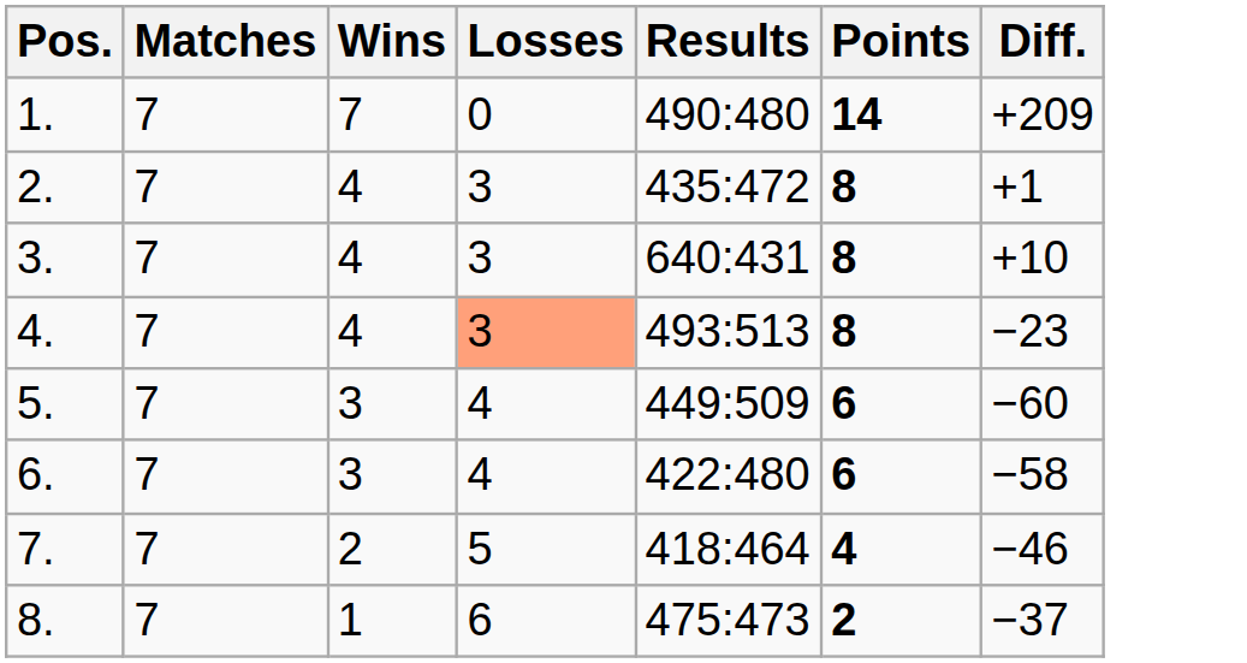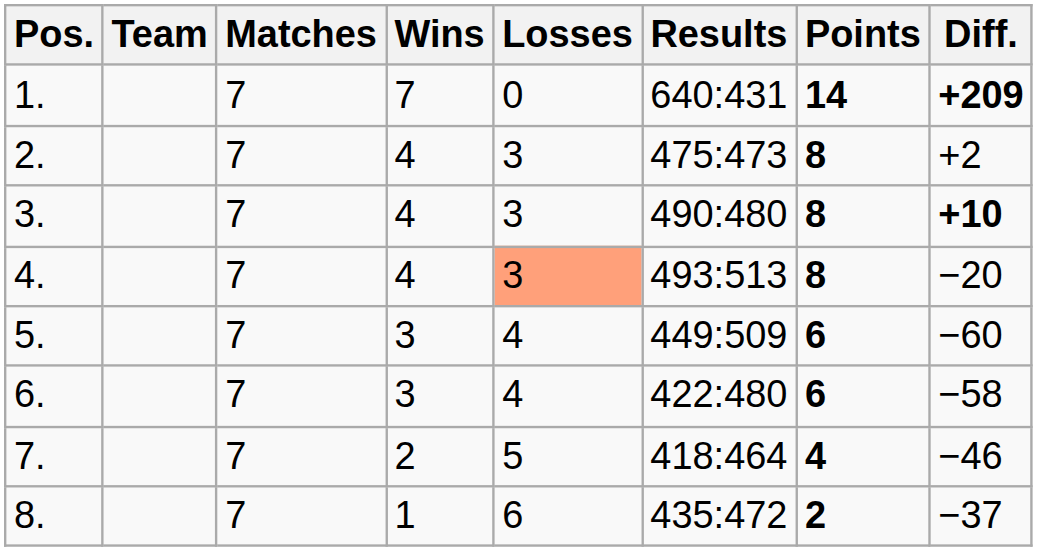+ column: Team
1. | Results: 490:480 -> 640:431
1. | Diff.: normal -> bold
2. | Results: 435:472 -> 475:473
2. | Diff.: +1 -> +2
3. | Results: 640:431 -> 490:480
3. | Diff.: normal -> bold
4. | Diff.: −23 -> −20
8. | Results: 475:473 -> 435:472
